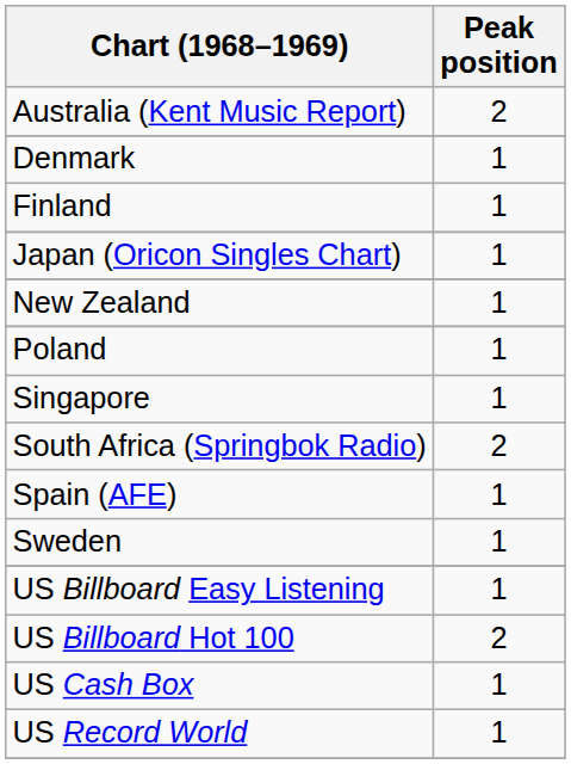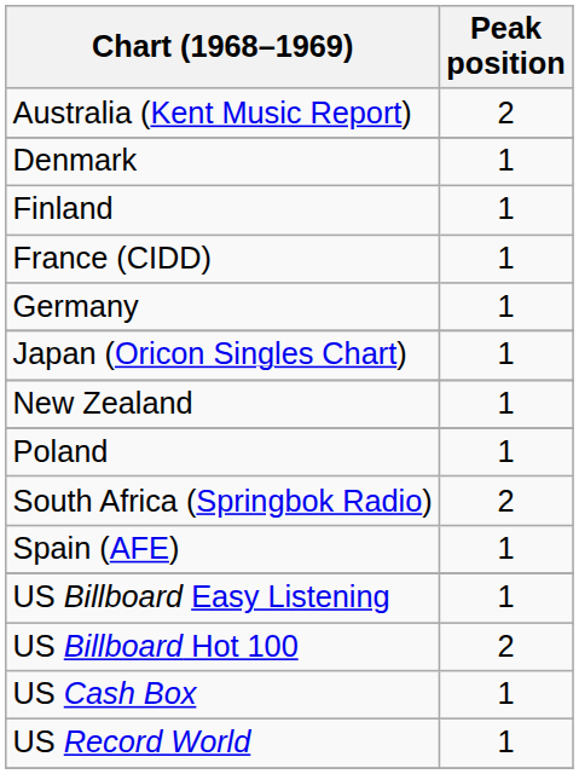+ row: France (CIDD) | 1
+ row: Germany | 1
- row: Singapore | 1
- row: Sweden | 1
